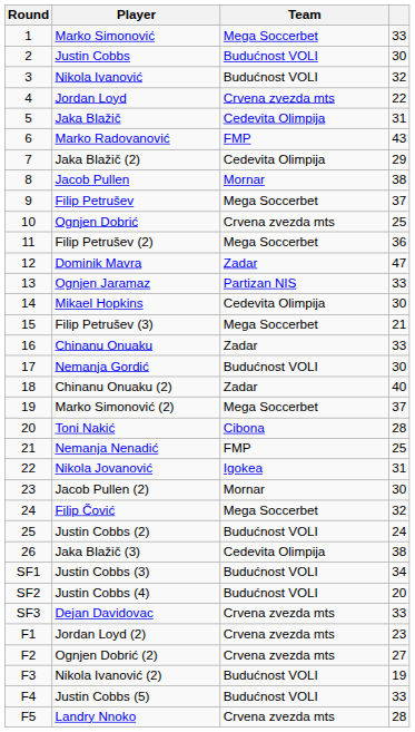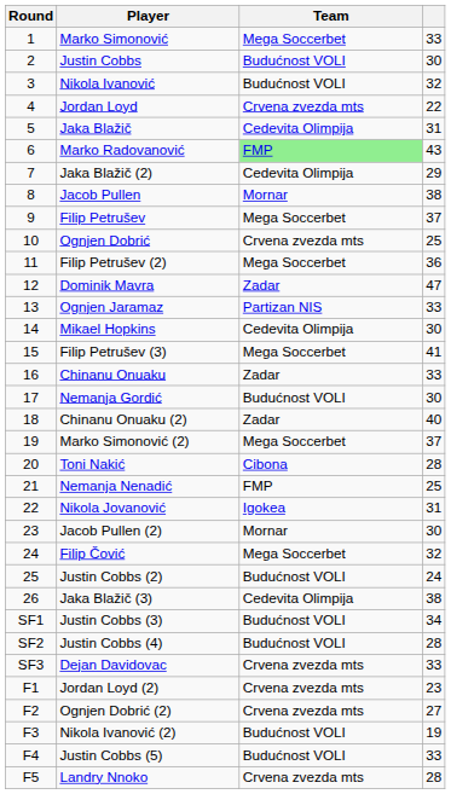Marko Radovanović | Team: no background -> lightgreen background
Filip Petrušev (3) | column 4: 21 -> 41
Justin Cobbs (4) | column 4: 20 -> 28
